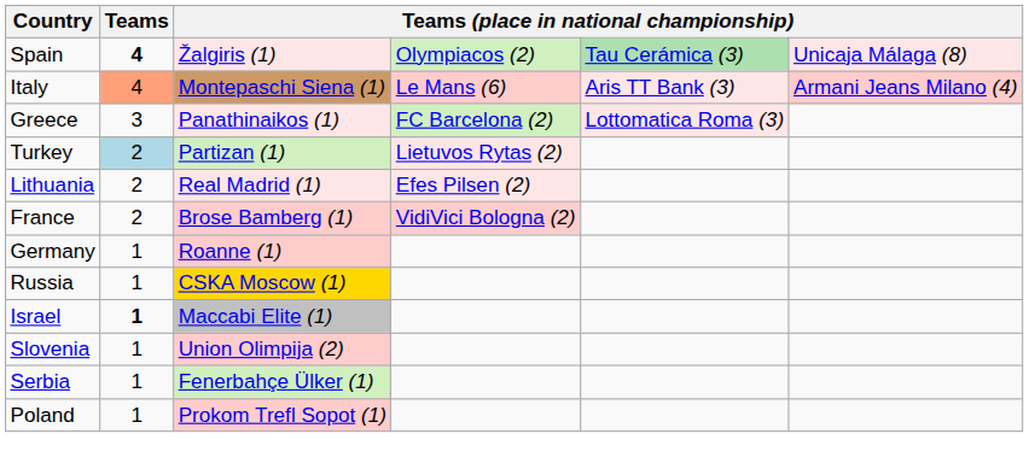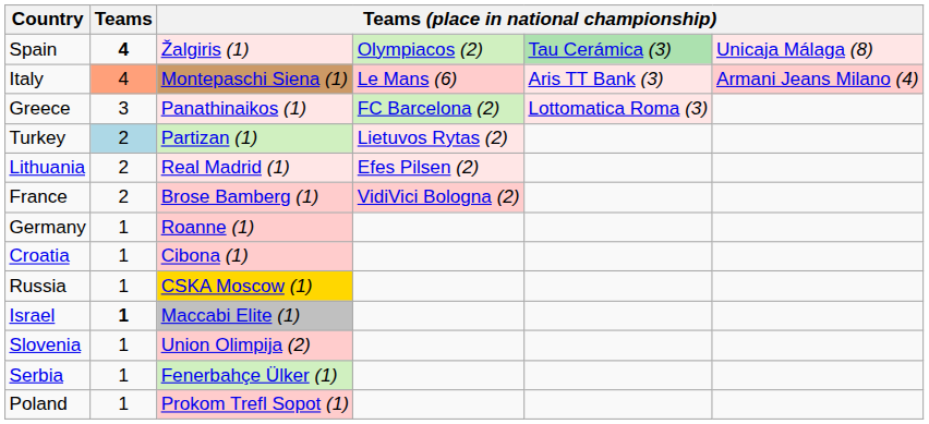+ row: Croatia | 1 | Cibona (1)
